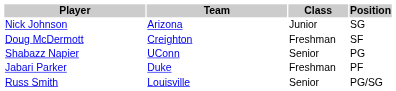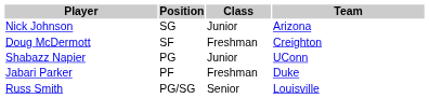columns swapped: Position <-> Team
Shabazz Napier | Class: Senior -> Junior
